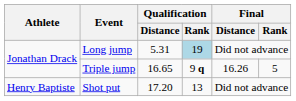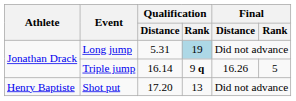Triple jump | Qualification / Distance: 16.65 -> 16.14
